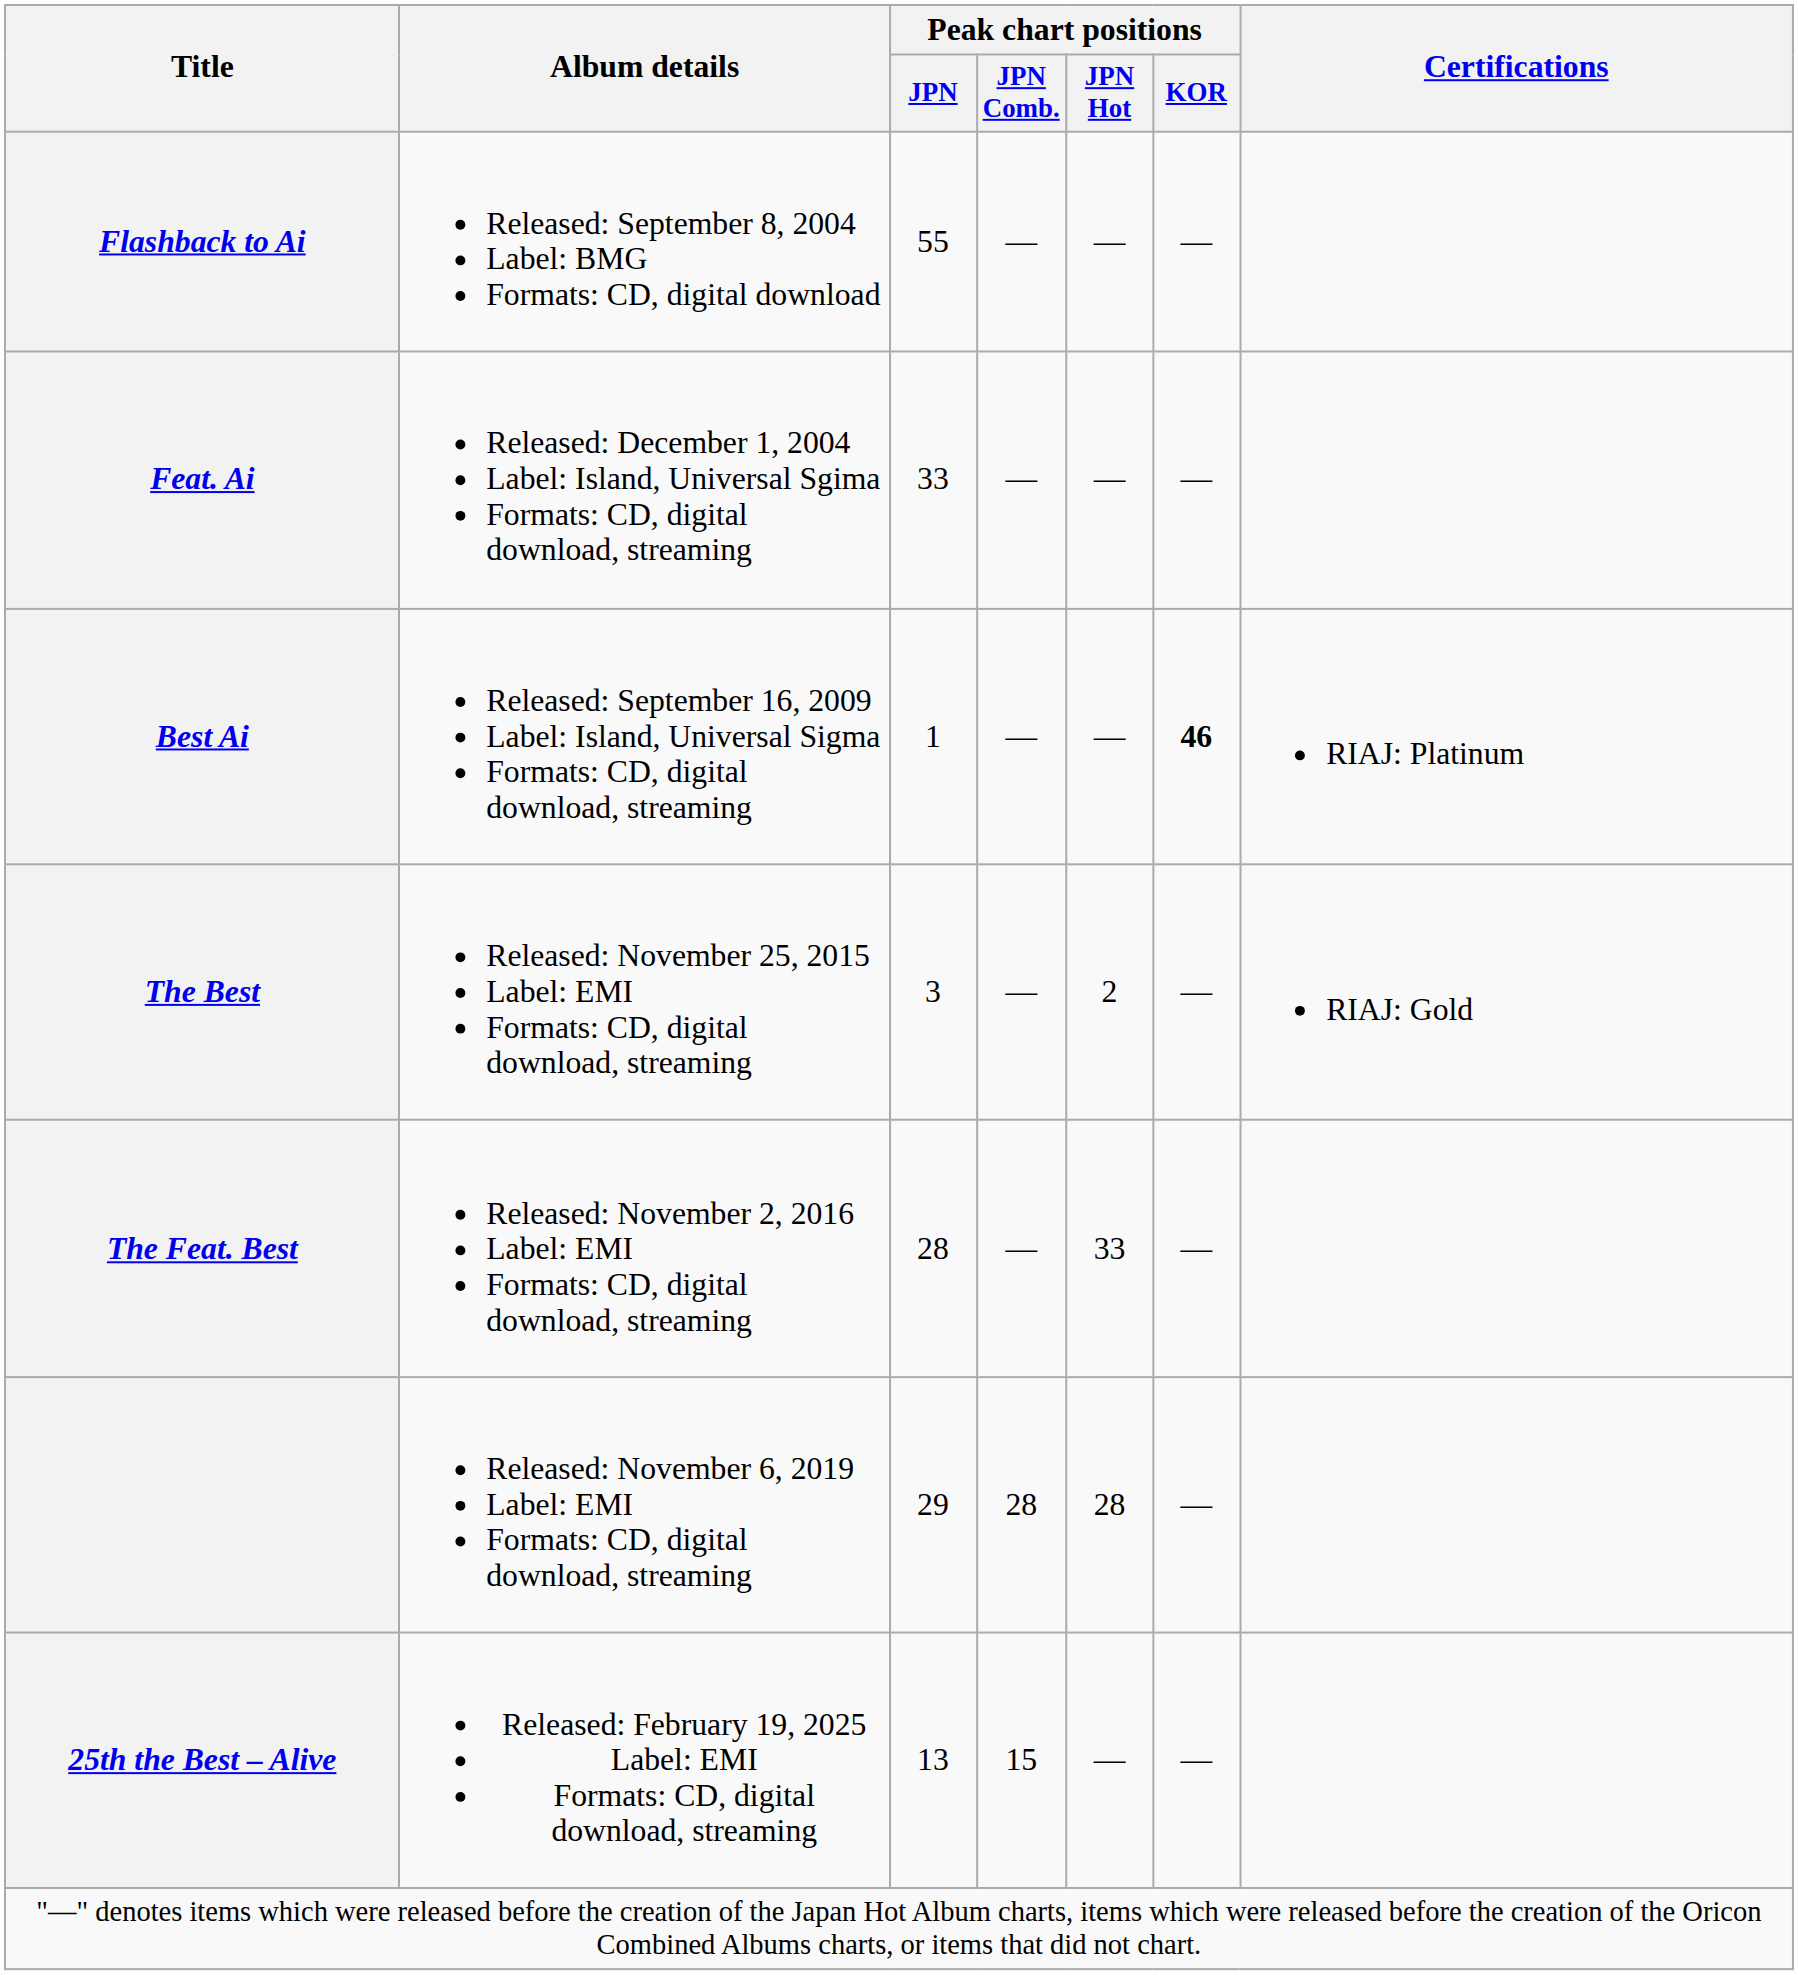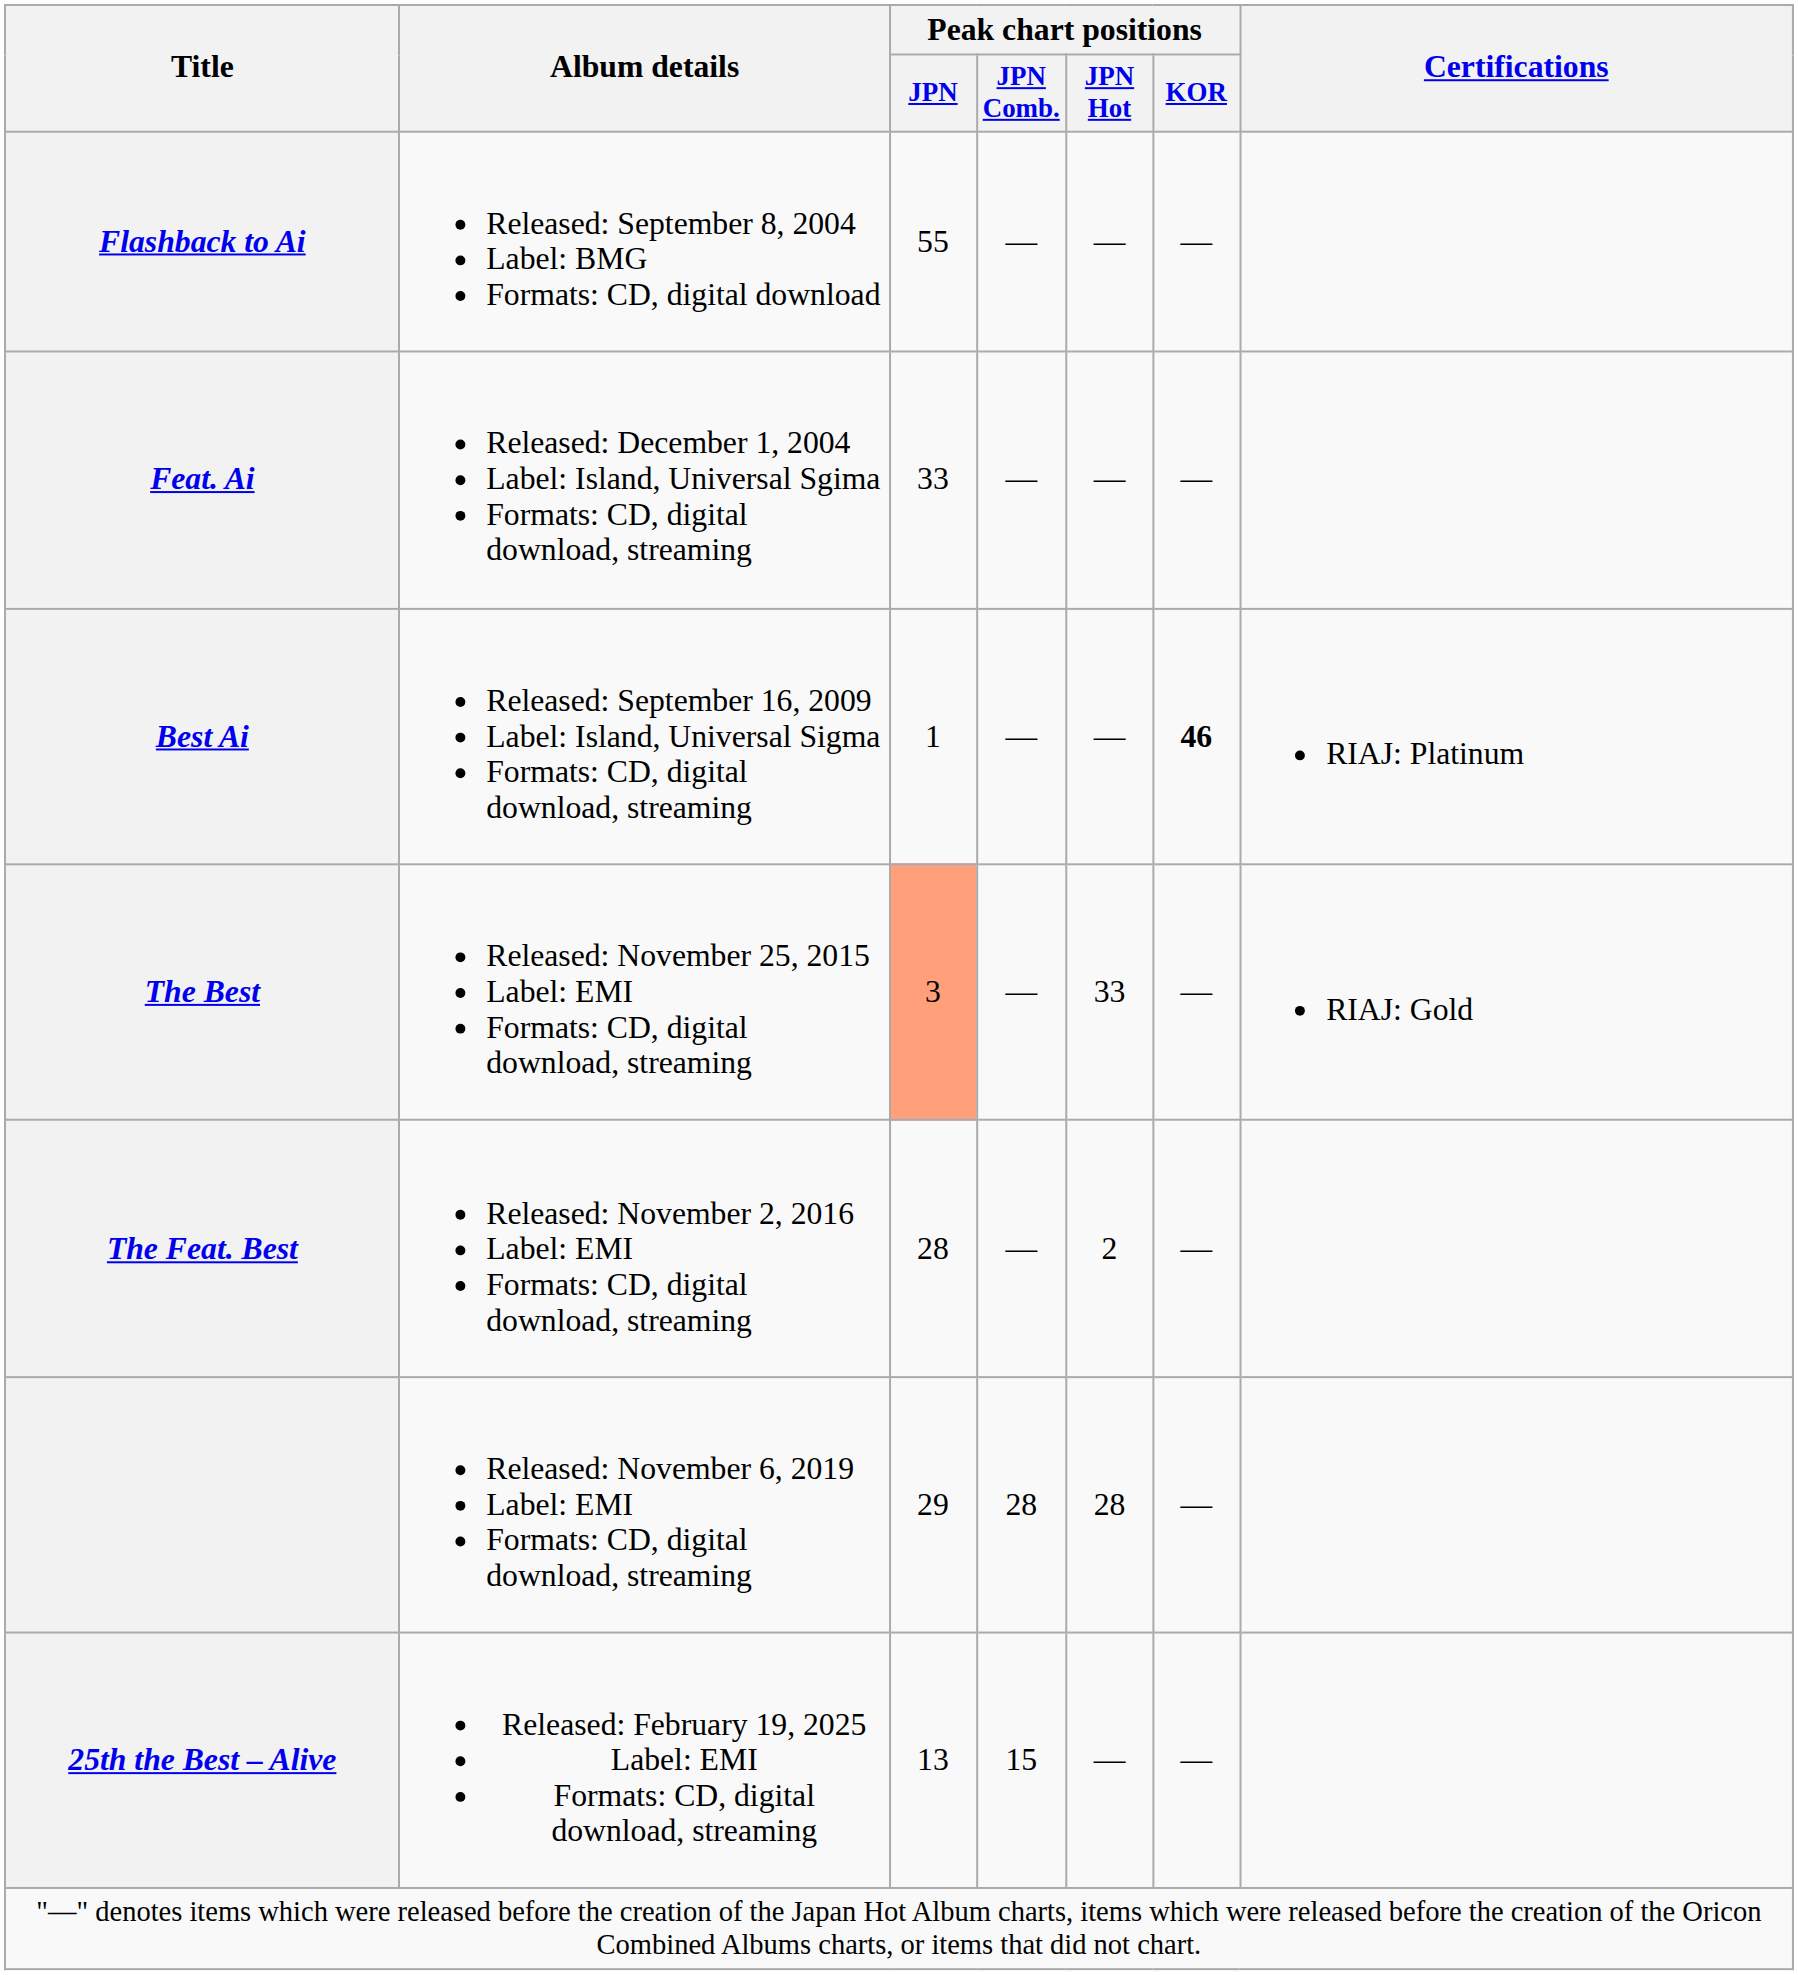The Best | Peak chart positions / JPN: no background -> lightsalmon background
The Best | Peak chart positions / JPN Hot: 2 -> 33
The Feat. Best | Peak chart positions / JPN Hot: 33 -> 2
